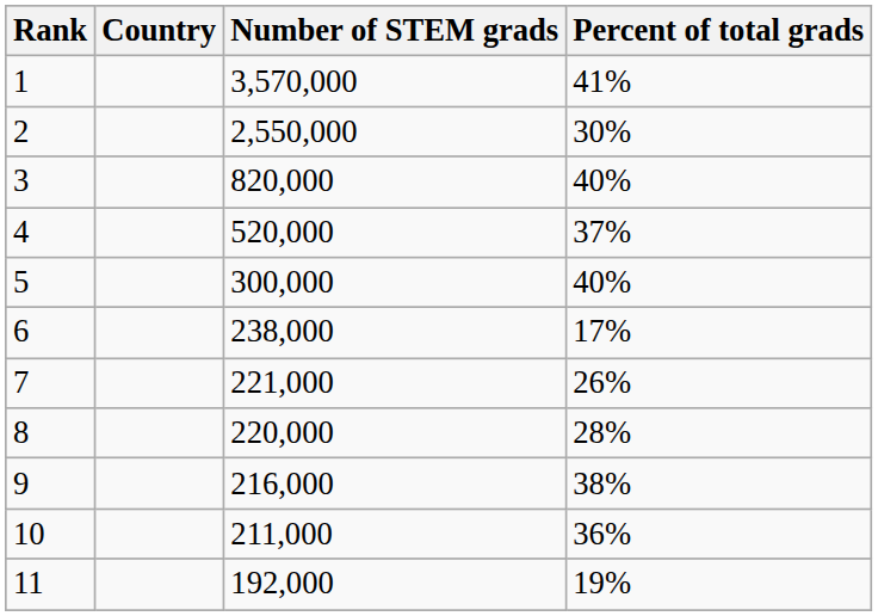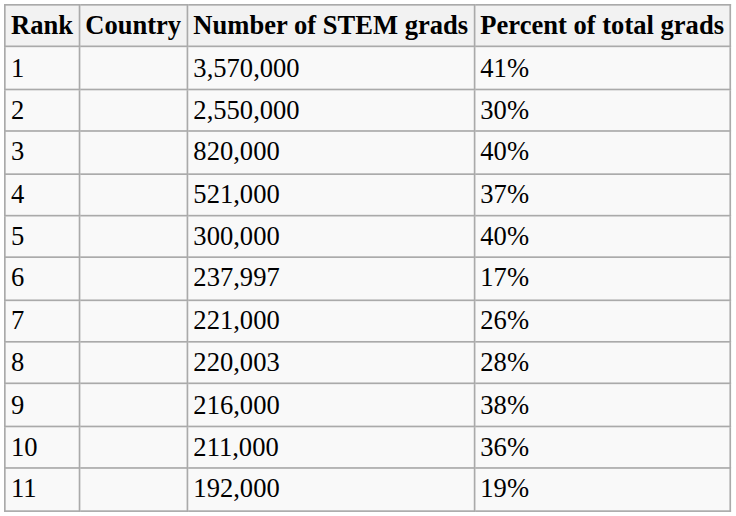4 | Number of STEM grads: 520,000 -> 521,000
6 | Number of STEM grads: 238,000 -> 237,997
8 | Number of STEM grads: 220,000 -> 220,003
